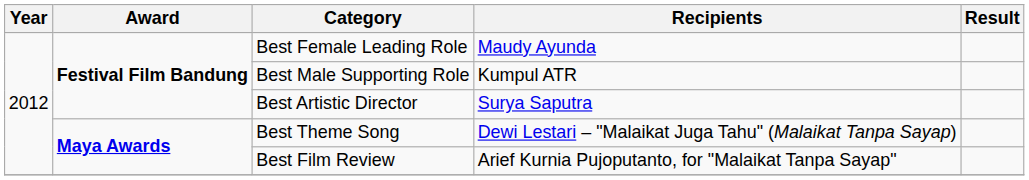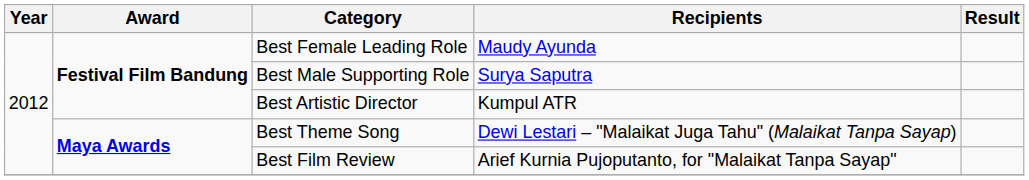Best Male Supporting Role | Recipients: Kumpul ATR -> Surya Saputra
Best Artistic Director | Recipients: Surya Saputra -> Kumpul ATR
